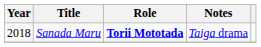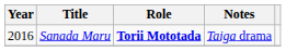Sanada Maru | Year: 2018 -> 2016
